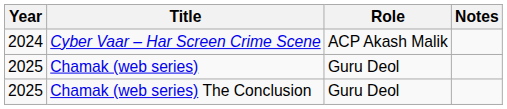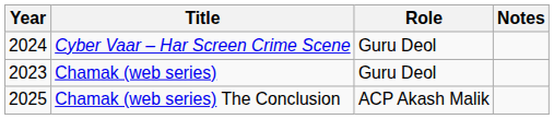Cyber Vaar – Har Screen Crime Scene | Role: ACP Akash Malik -> Guru Deol
Chamak (web series) | Year: 2025 -> 2023
Chamak (web series) The Conclusion | Role: Guru Deol -> ACP Akash Malik
